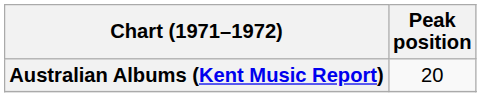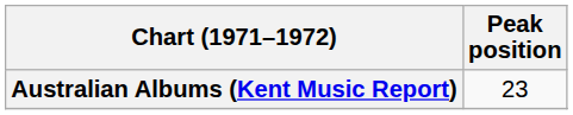Australian Albums (Kent Music Report) | Peak position: 20 -> 23
